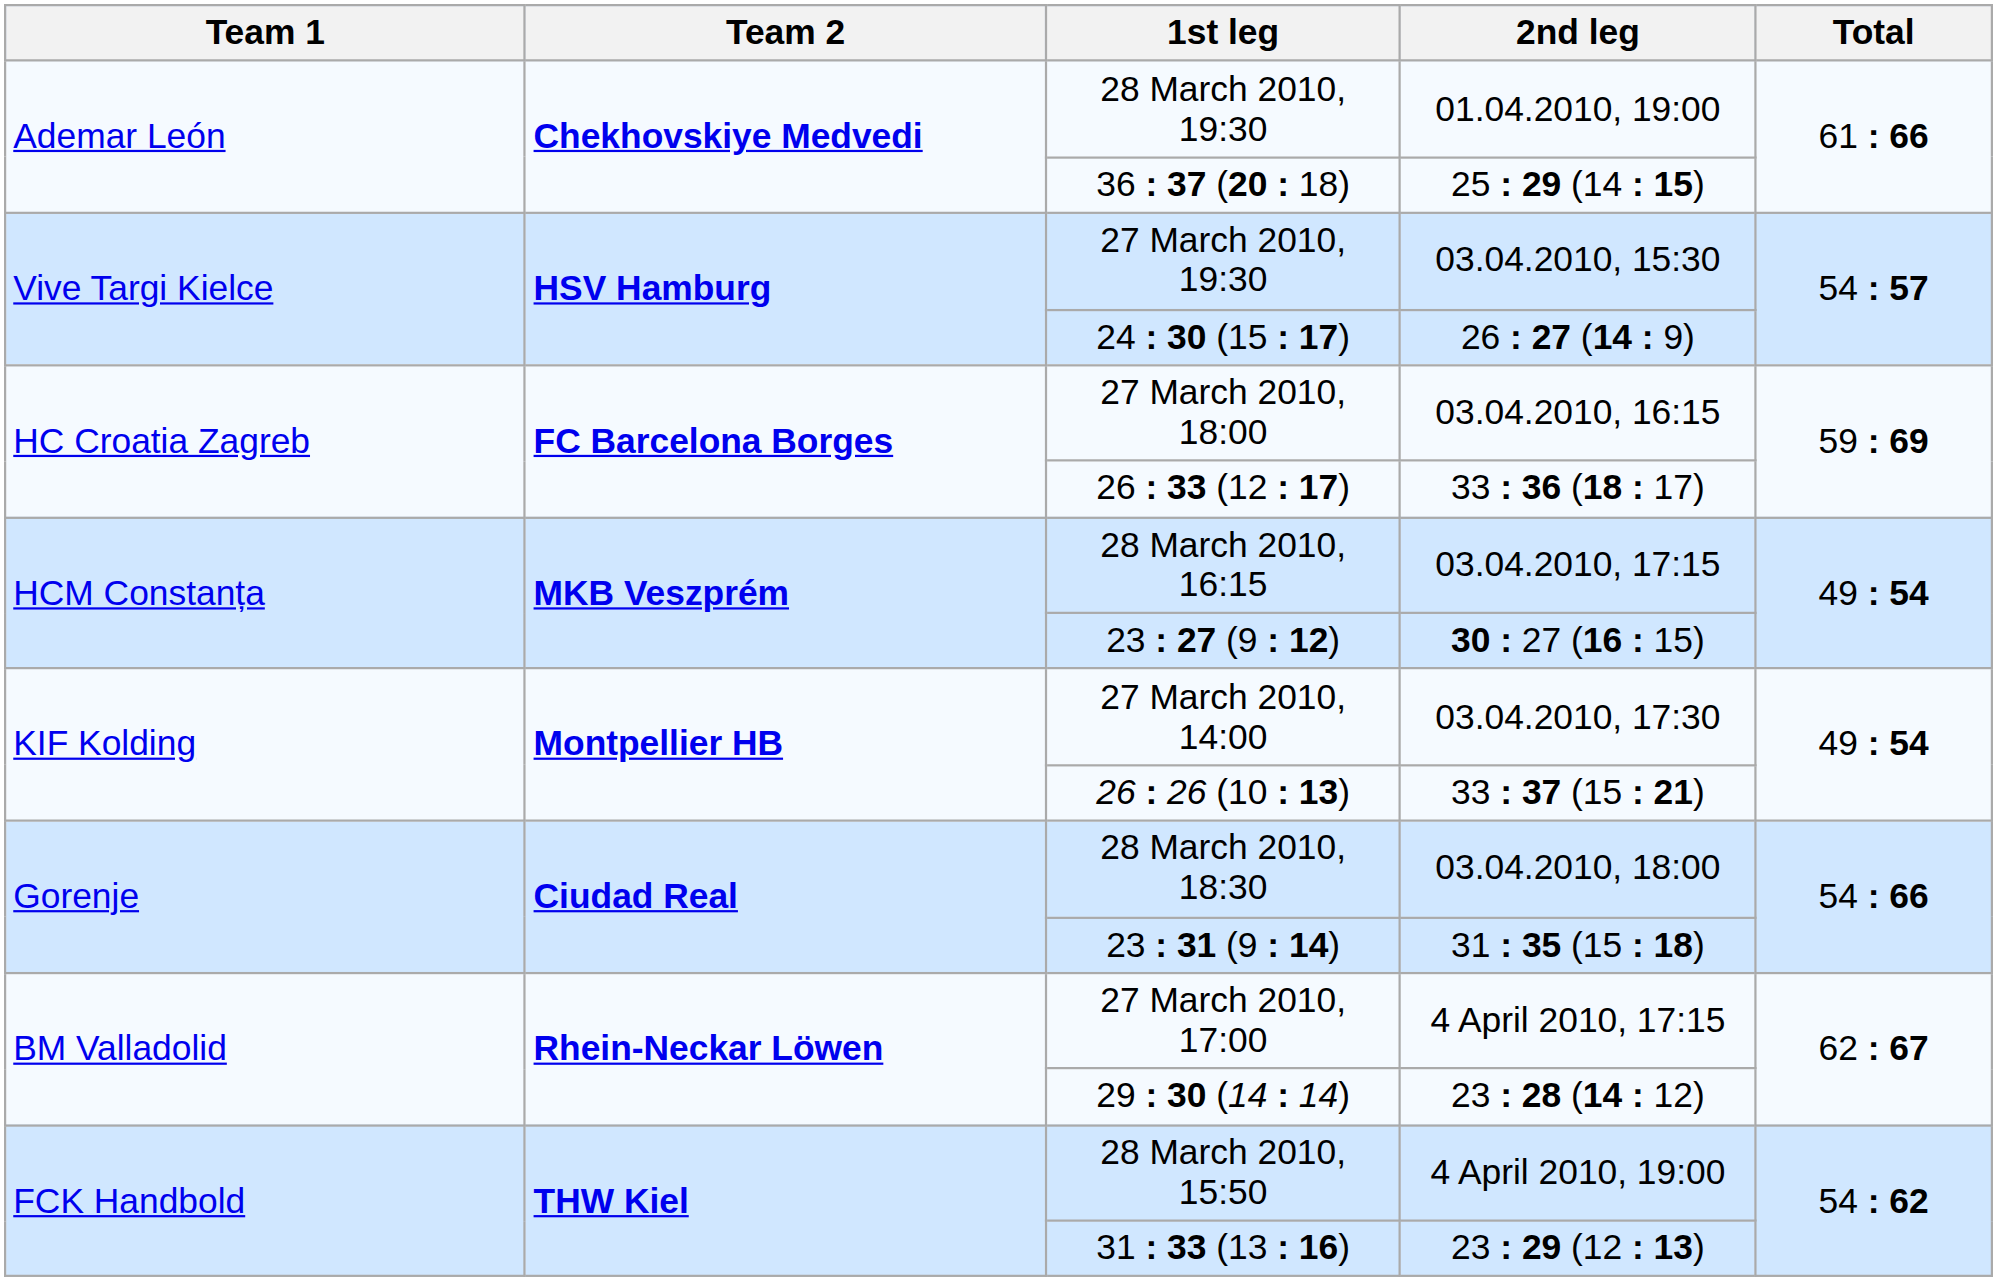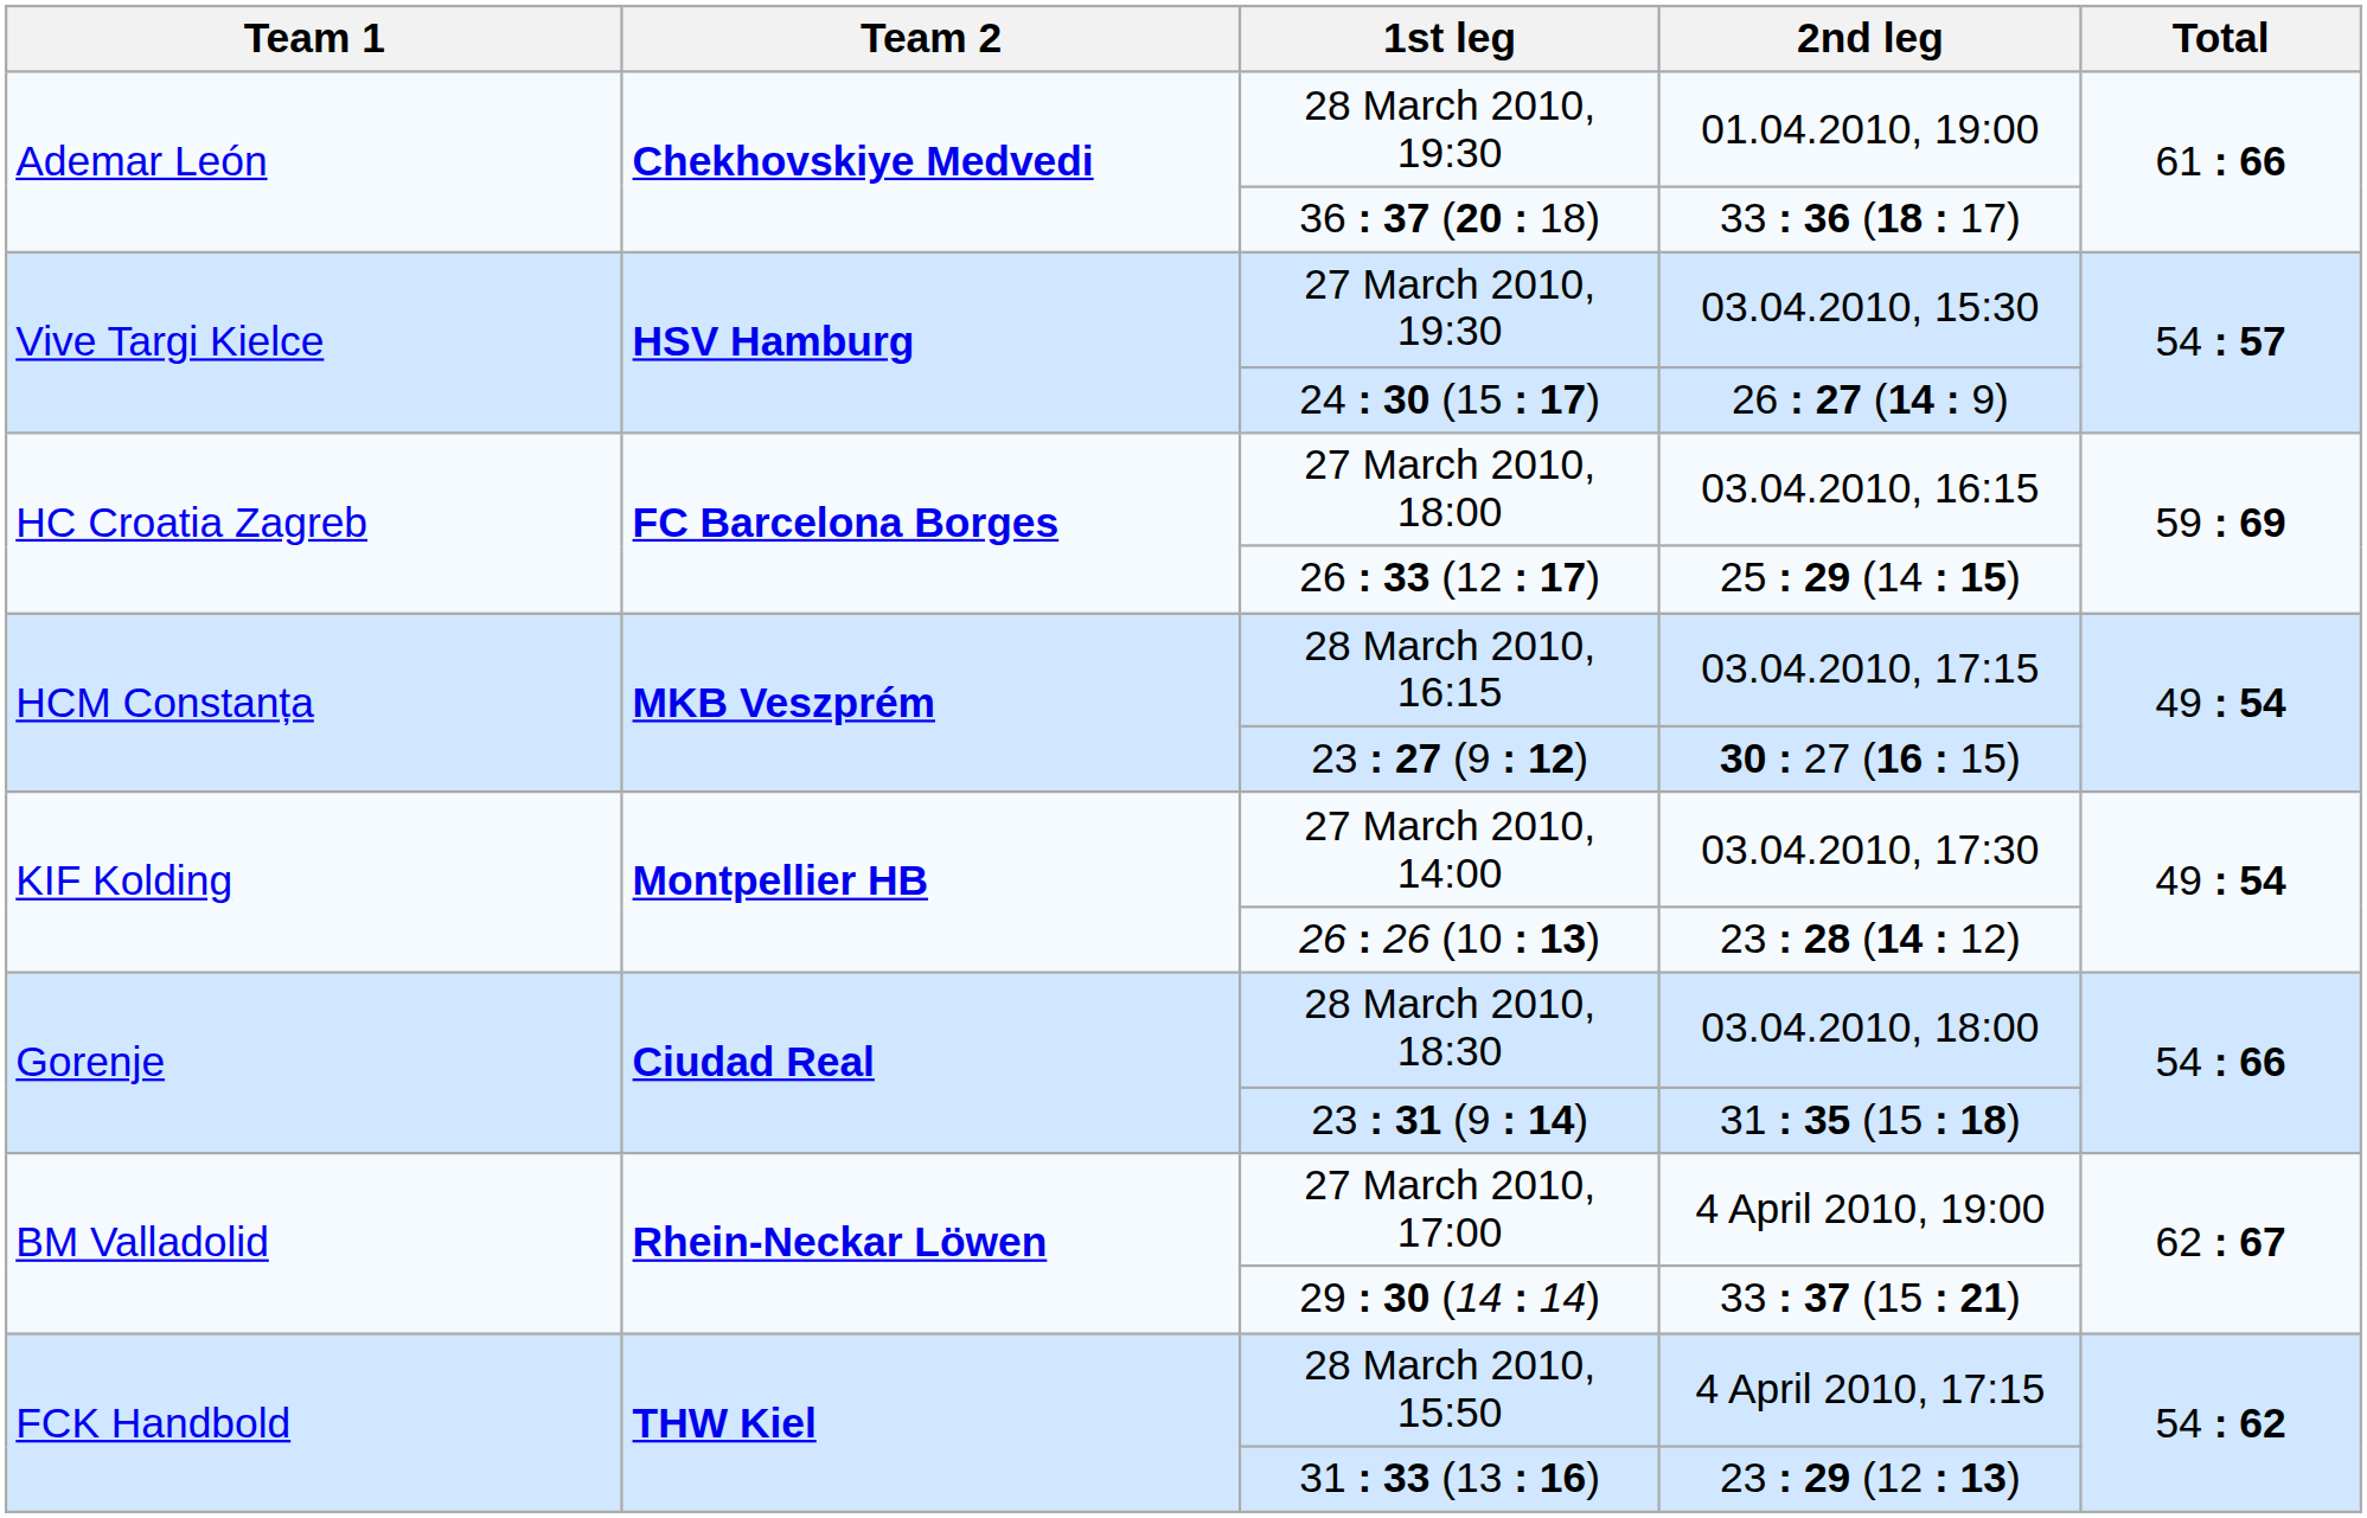36 : 37 (20 : 18) | 2nd leg: 25 : 29 (14 : 15) -> 33 : 36 (18 : 17)
26 : 33 (12 : 17) | 2nd leg: 33 : 36 (18 : 17) -> 25 : 29 (14 : 15)
26 : 26 (10 : 13) | 2nd leg: 33 : 37 (15 : 21) -> 23 : 28 (14 : 12)
27 March 2010, 17:00 | 2nd leg: 4 April 2010, 17:15 -> 4 April 2010, 19:00
29 : 30 (14 : 14) | 2nd leg: 23 : 28 (14 : 12) -> 33 : 37 (15 : 21)
28 March 2010, 15:50 | 2nd leg: 4 April 2010, 19:00 -> 4 April 2010, 17:15
